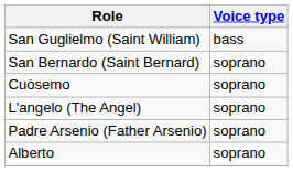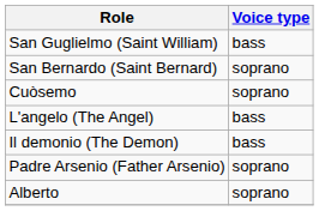L'angelo (The Angel) | Voice type: soprano -> bass
+ row: Il demonio (The Demon) | bass
